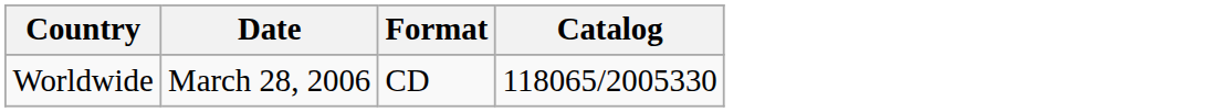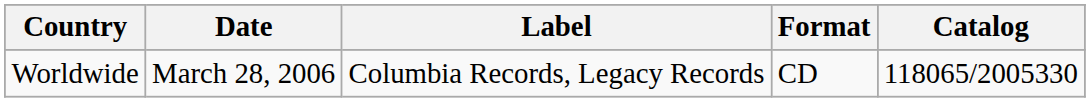+ column: Label | Columbia Records, Legacy Records
